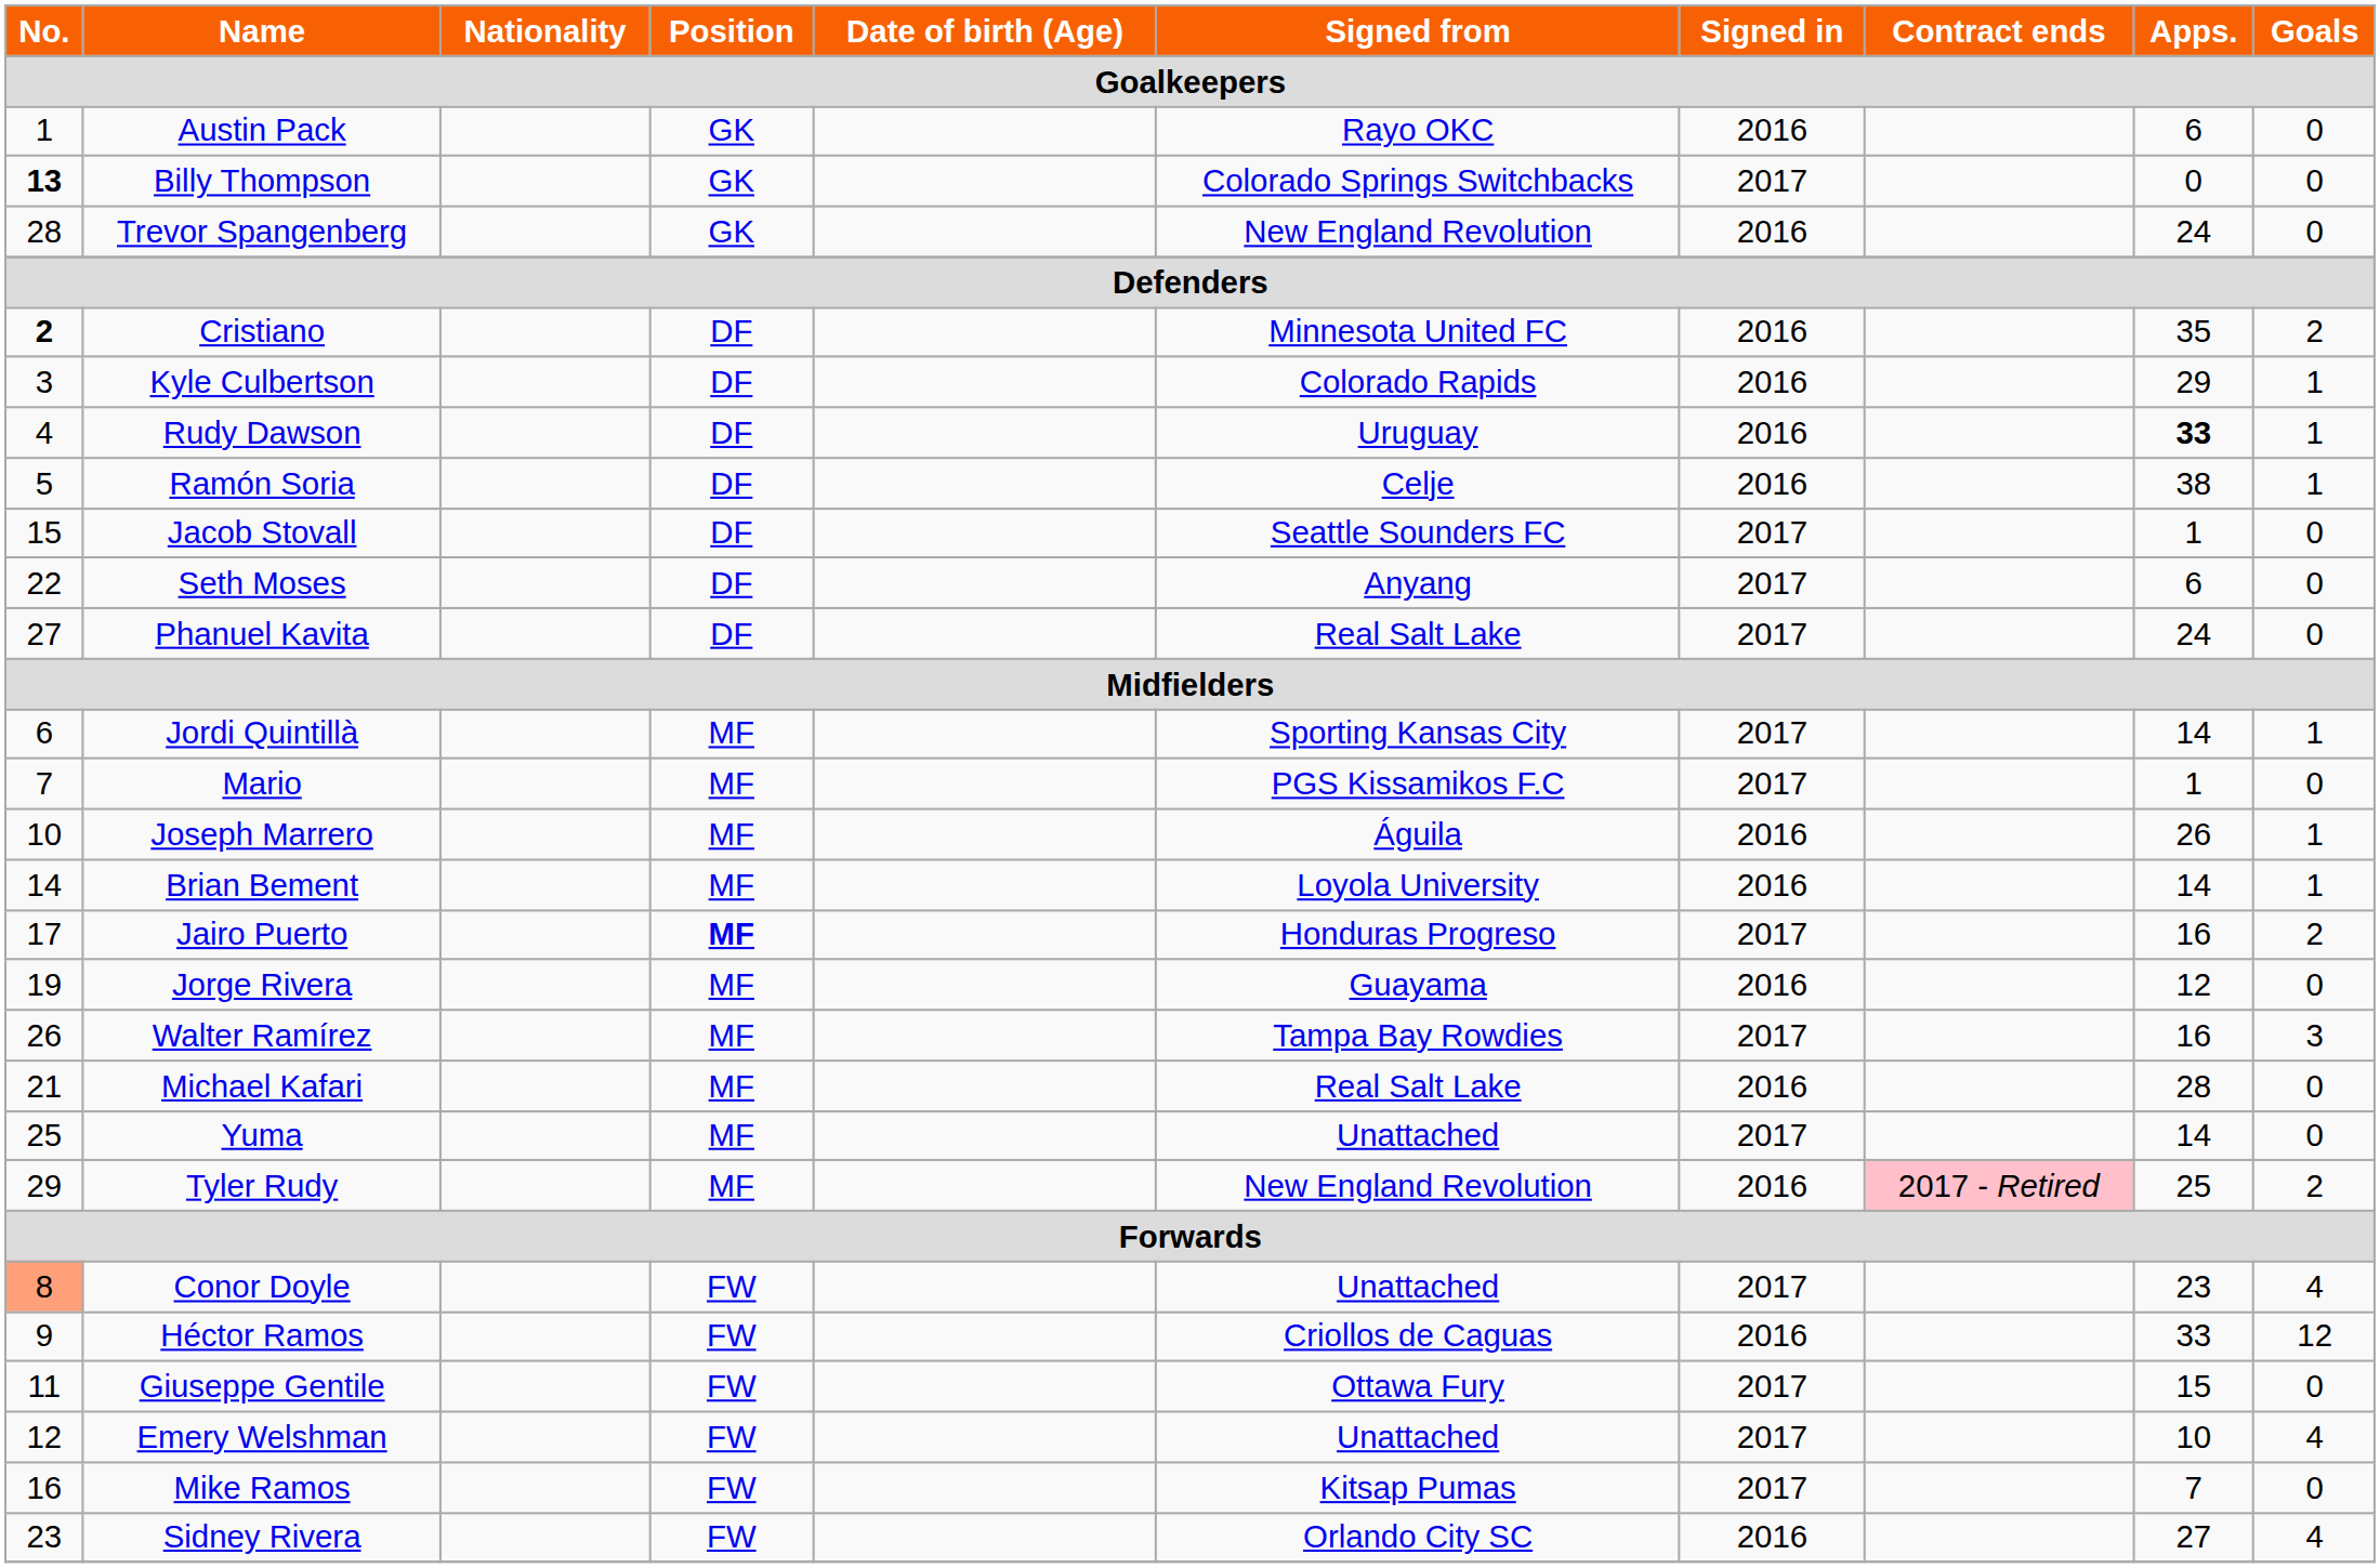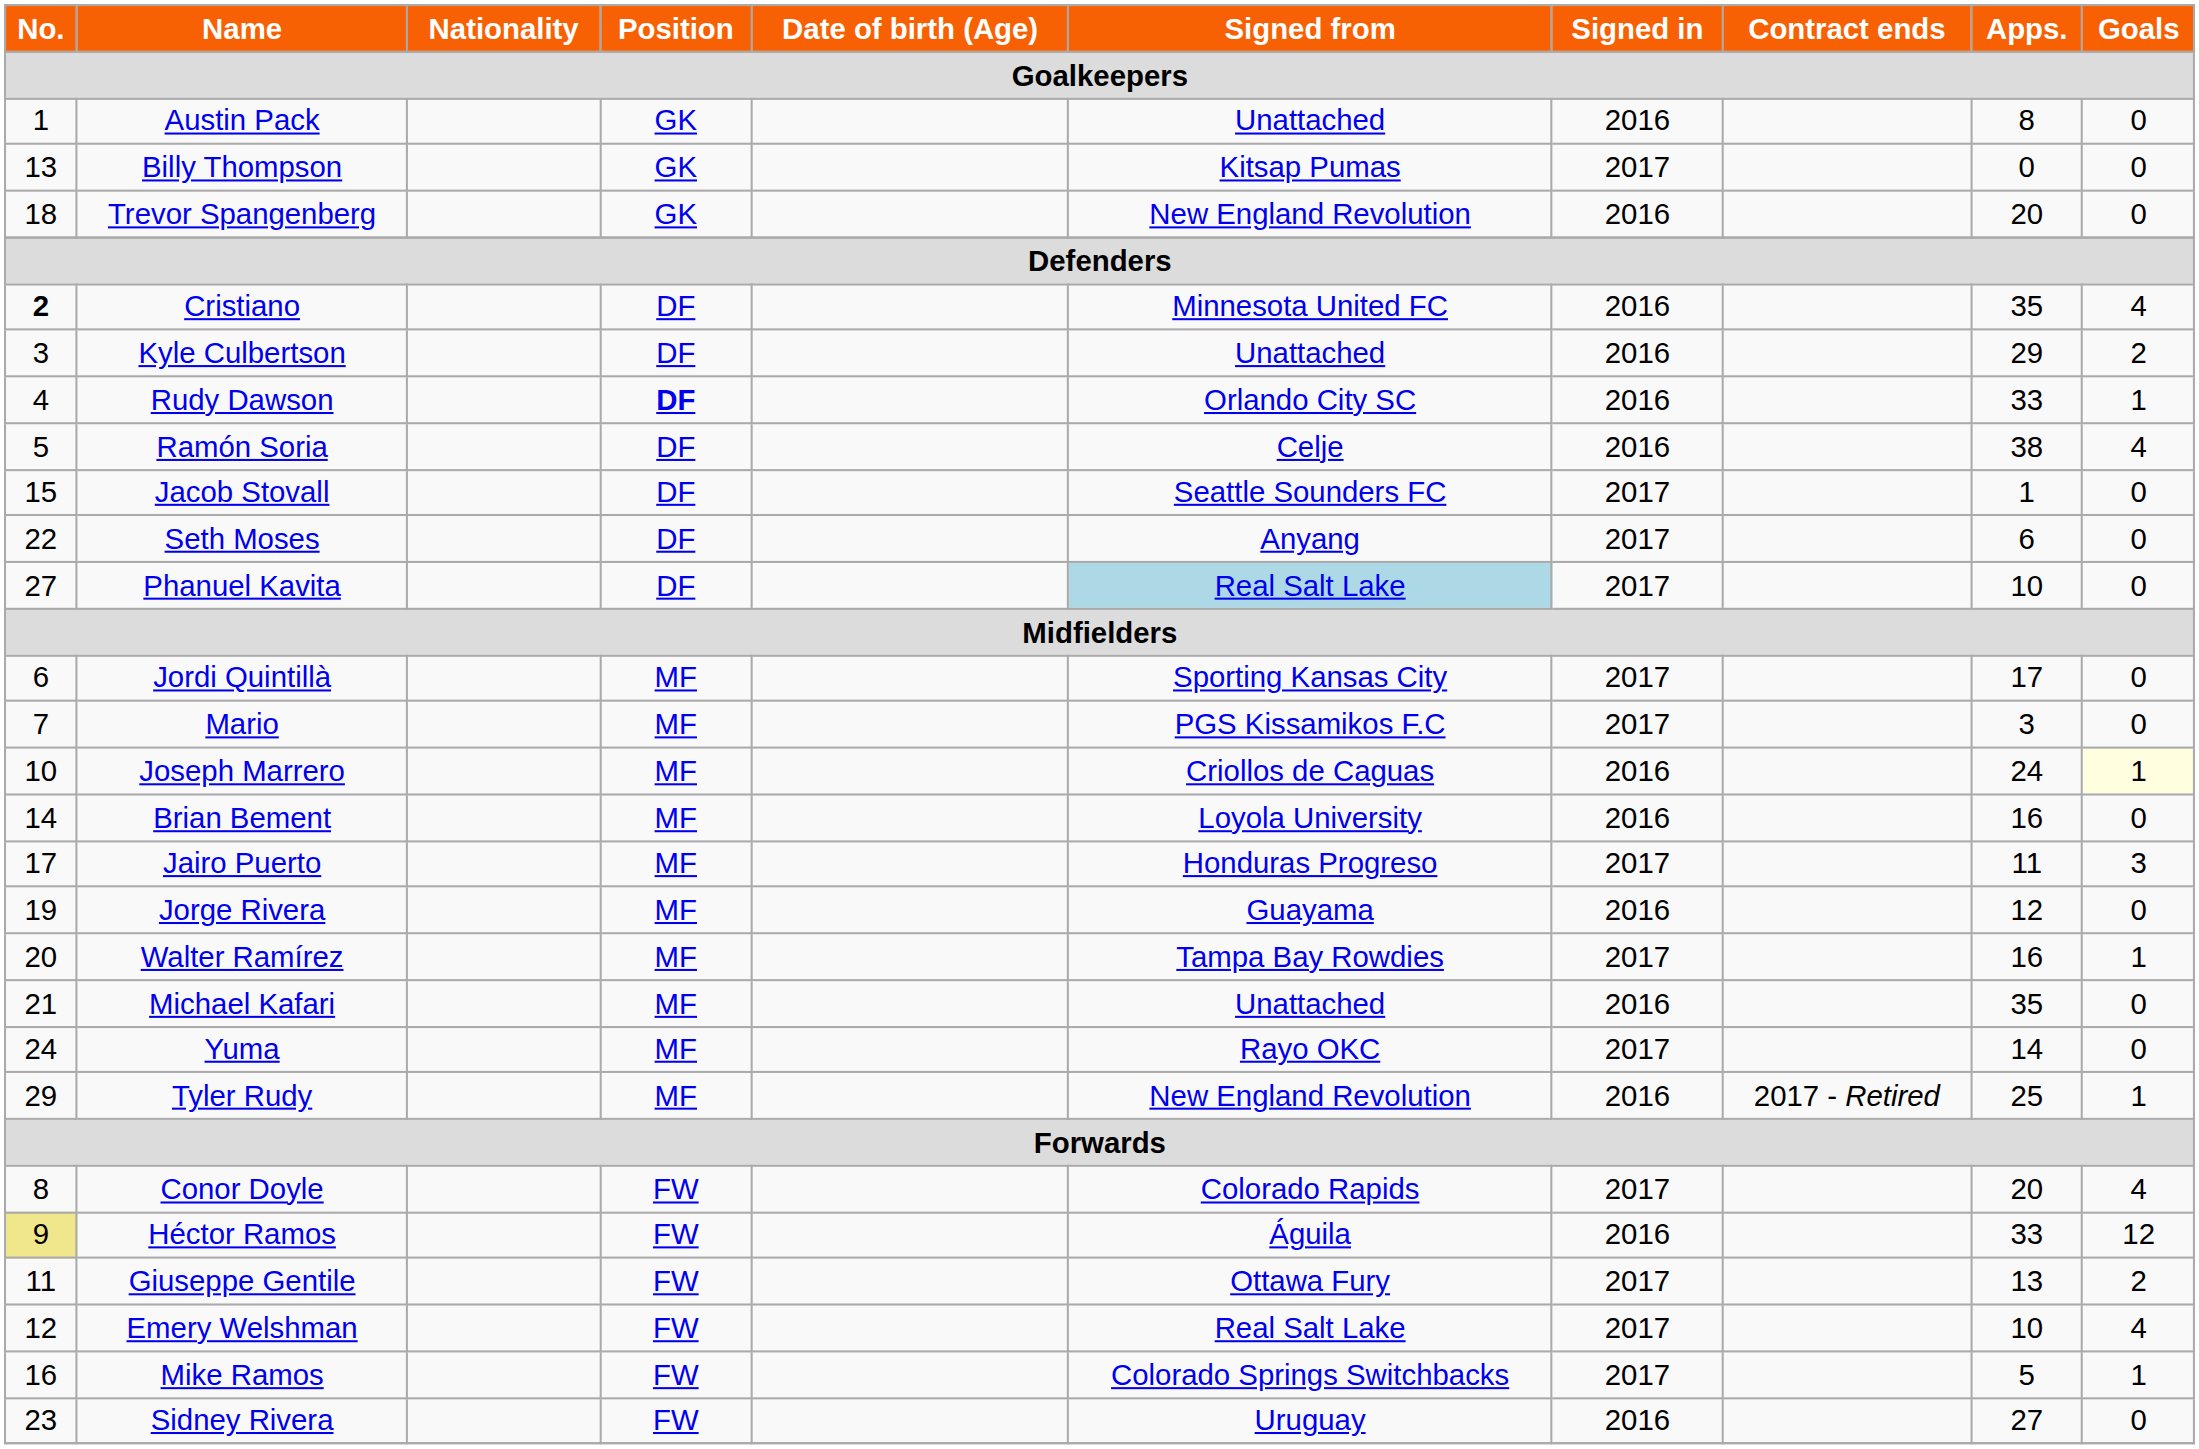Austin Pack | Signed from: Rayo OKC -> Unattached
Austin Pack | Apps.: 6 -> 8
Billy Thompson | No.: bold -> normal
Billy Thompson | Signed from: Colorado Springs Switchbacks -> Kitsap Pumas
Trevor Spangenberg | No.: 28 -> 18
Trevor Spangenberg | Apps.: 24 -> 20
Cristiano | Goals: 2 -> 4
Kyle Culbertson | Signed from: Colorado Rapids -> Unattached
Kyle Culbertson | Goals: 1 -> 2
Rudy Dawson | Position: normal -> bold
Rudy Dawson | Signed from: Uruguay -> Orlando City SC
Rudy Dawson | Apps.: bold -> normal
Ramón Soria | Goals: 1 -> 4
Phanuel Kavita | Signed from: no background -> lightblue background
Phanuel Kavita | Apps.: 24 -> 10
Jordi Quintillà | Apps.: 14 -> 17
Jordi Quintillà | Goals: 1 -> 0
Mario | Apps.: 1 -> 3
Joseph Marrero | Signed from: Águila -> Criollos de Caguas
Joseph Marrero | Apps.: 26 -> 24
Joseph Marrero | Goals: no background -> lightyellow background
Brian Bement | Apps.: 14 -> 16
Brian Bement | Goals: 1 -> 0
Jairo Puerto | Position: bold -> normal
Jairo Puerto | Apps.: 16 -> 11
Jairo Puerto | Goals: 2 -> 3
Walter Ramírez | No.: 26 -> 20
Walter Ramírez | Goals: 3 -> 1
Michael Kafari | Signed from: Real Salt Lake -> Unattached
Michael Kafari | Apps.: 28 -> 35
Yuma | No.: 25 -> 24
Yuma | Signed from: Unattached -> Rayo OKC
Tyler Rudy | Contract ends: pink background -> no background
Tyler Rudy | Goals: 2 -> 1
Conor Doyle | No.: lightsalmon background -> no background
Conor Doyle | Signed from: Unattached -> Colorado Rapids
Conor Doyle | Apps.: 23 -> 20
Héctor Ramos | No.: no background -> khaki background
Héctor Ramos | Signed from: Criollos de Caguas -> Águila
Giuseppe Gentile | Apps.: 15 -> 13
Giuseppe Gentile | Goals: 0 -> 2
Emery Welshman | Signed from: Unattached -> Real Salt Lake
Mike Ramos | Signed from: Kitsap Pumas -> Colorado Springs Switchbacks
Mike Ramos | Apps.: 7 -> 5
Mike Ramos | Goals: 0 -> 1
Sidney Rivera | Signed from: Orlando City SC -> Uruguay
Sidney Rivera | Goals: 4 -> 0
